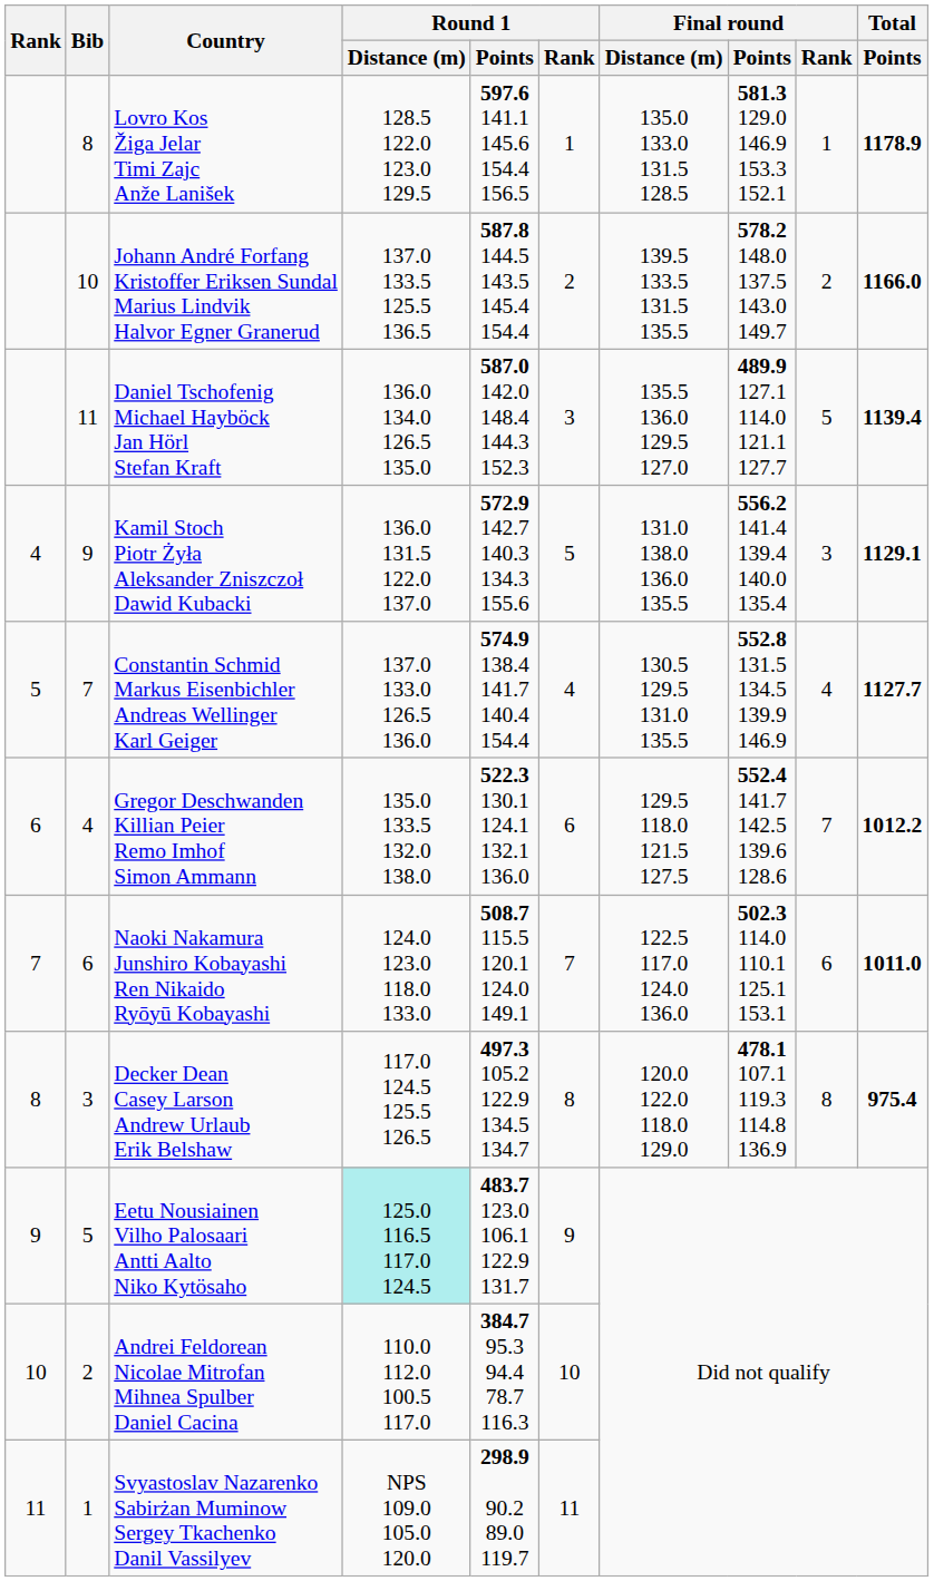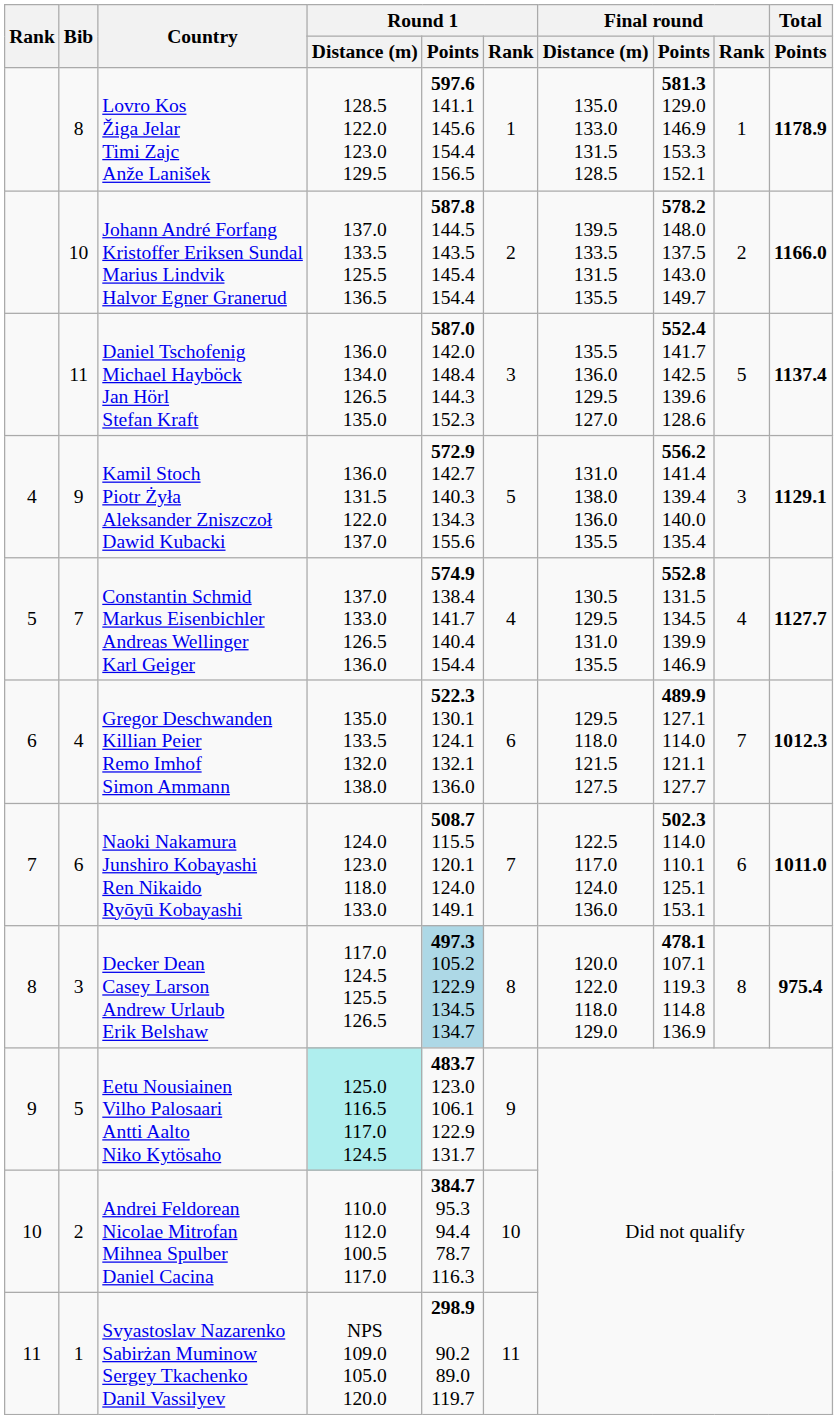Daniel Tschofenig Michael Hayböck Jan Hörl Stefan Kraft | Final round / Points: 489.9 127.1 114.0 121.1 127.7 -> 552.4 141.7 142.5 139.6 128.6
Daniel Tschofenig Michael Hayböck Jan Hörl Stefan Kraft | Total / Points: 1139.4 -> 1137.4
Gregor Deschwanden Killian Peier Remo Imhof Simon Ammann | Final round / Points: 552.4 141.7 142.5 139.6 128.6 -> 489.9 127.1 114.0 121.1 127.7
Gregor Deschwanden Killian Peier Remo Imhof Simon Ammann | Total / Points: 1012.2 -> 1012.3
Decker Dean Casey Larson Andrew Urlaub Erik Belshaw | Round 1 / Points: no background -> lightblue background
